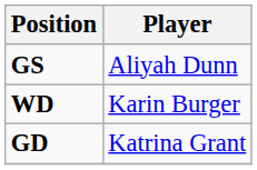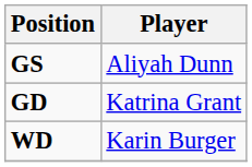rows swapped: WD <-> GD
